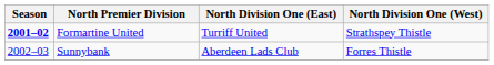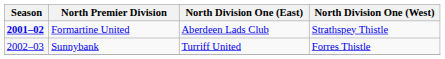Formartine United | North Division One (East): Turriff United -> Aberdeen Lads Club
Sunnybank | North Division One (East): Aberdeen Lads Club -> Turriff United
